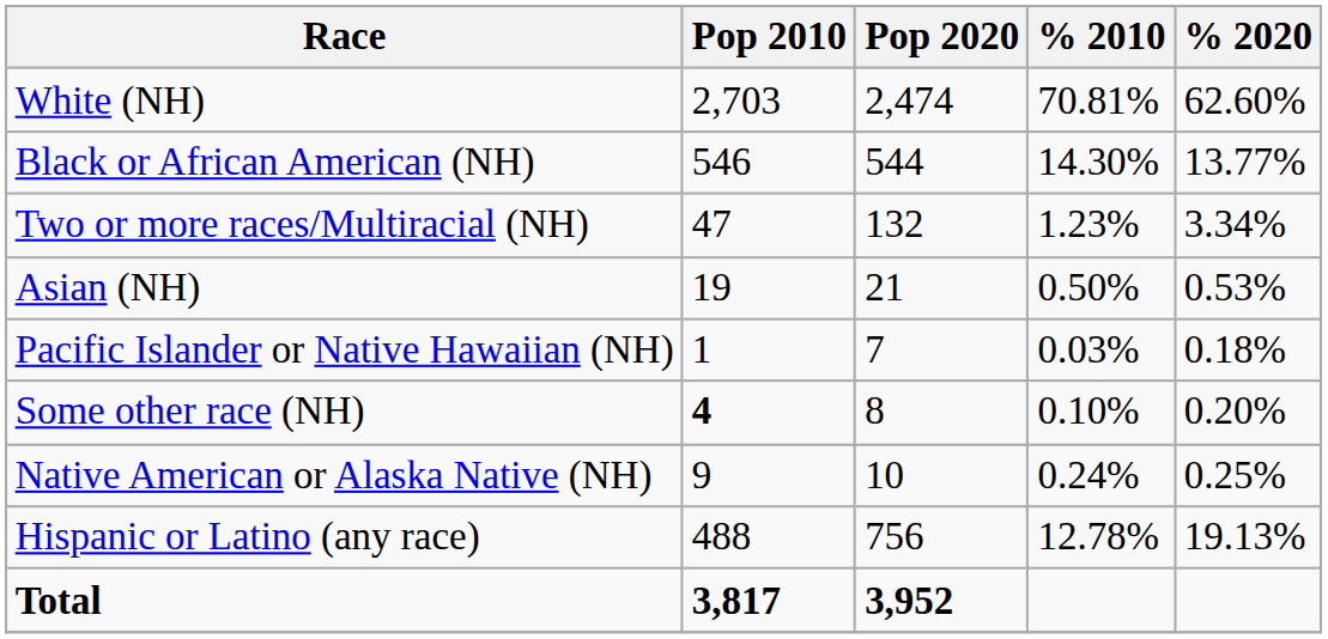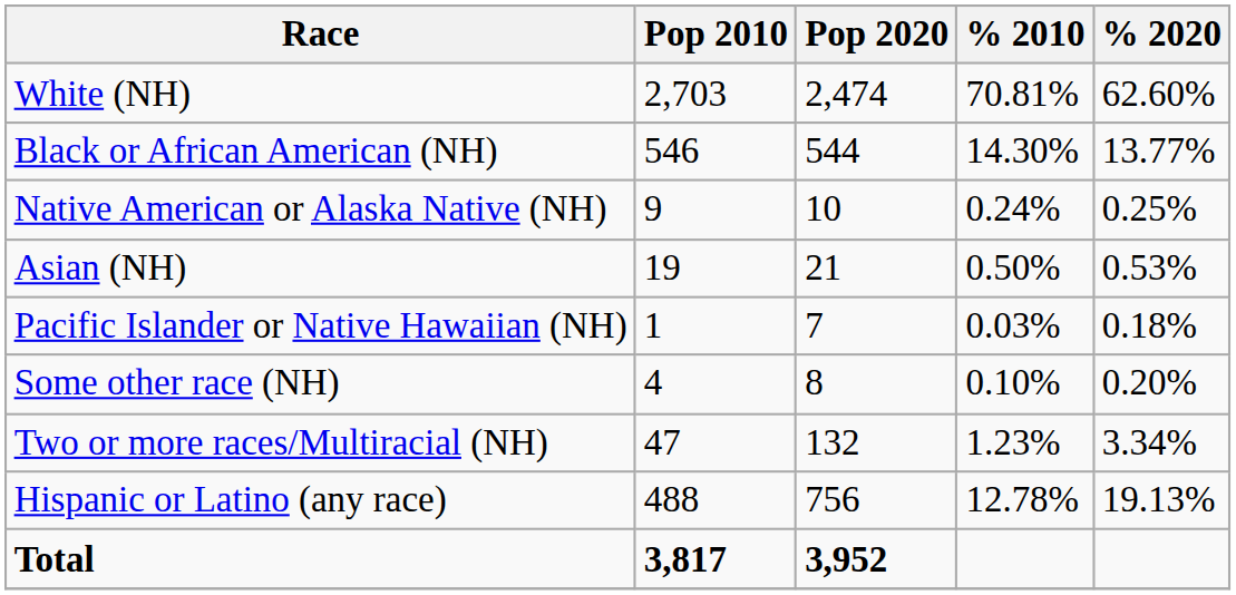rows swapped: Native American or Alaska Native (NH) <-> Two or more races/Multiracial (NH)
Some other race (NH) | Pop 2010: bold -> normal
